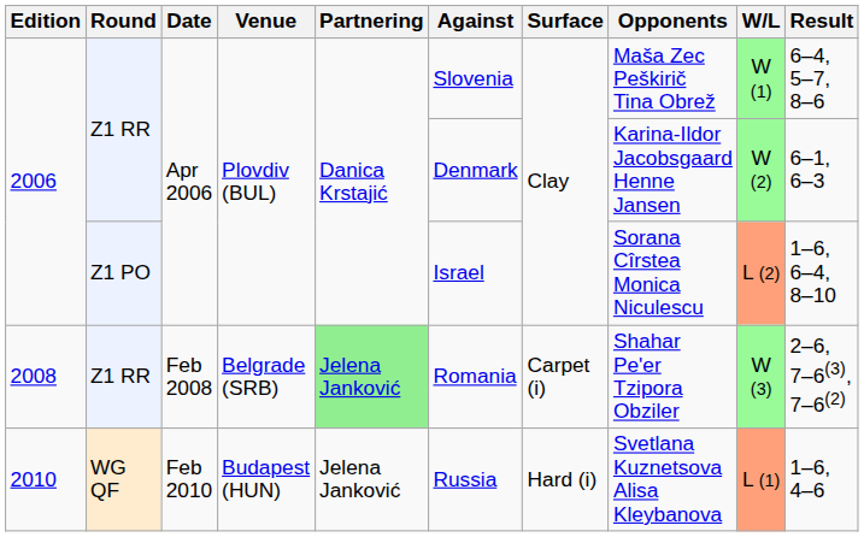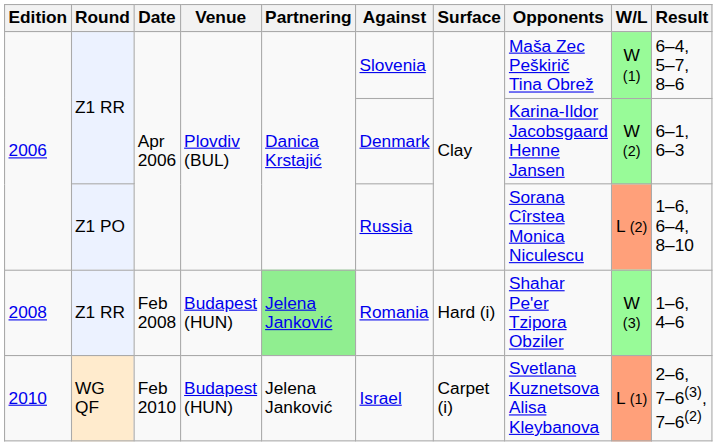2006 / Z1 PO | Against: Israel -> Russia
2008 | Venue: Belgrade (SRB) -> Budapest (HUN)
2008 | Surface: Carpet (i) -> Hard (i)
2008 | Result: 2–6, 7–6(3), 7–6(2) -> 1–6, 4–6
2010 | Against: Russia -> Israel
2010 | Surface: Hard (i) -> Carpet (i)
2010 | Result: 1–6, 4–6 -> 2–6, 7–6(3), 7–6(2)
